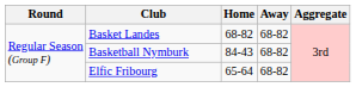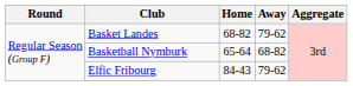Basket Landes | Away: 68-82 -> 79-62
Basketball Nymburk | Home: 84-43 -> 65-64
Elfic Fribourg | Home: 65-64 -> 84-43
Elfic Fribourg | Away: 68-82 -> 79-62
